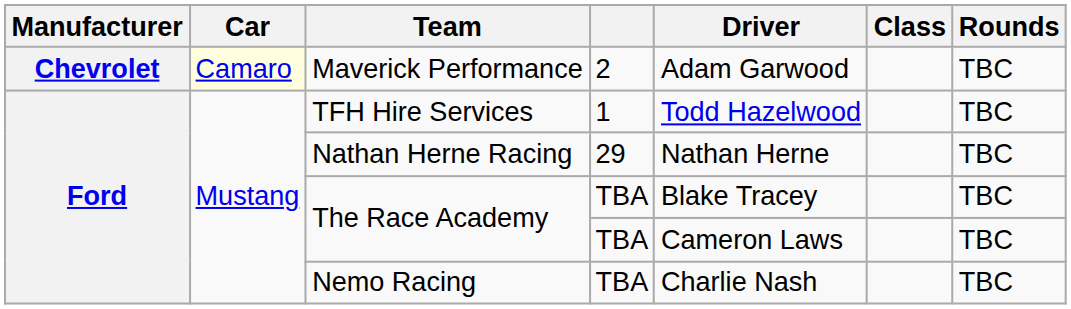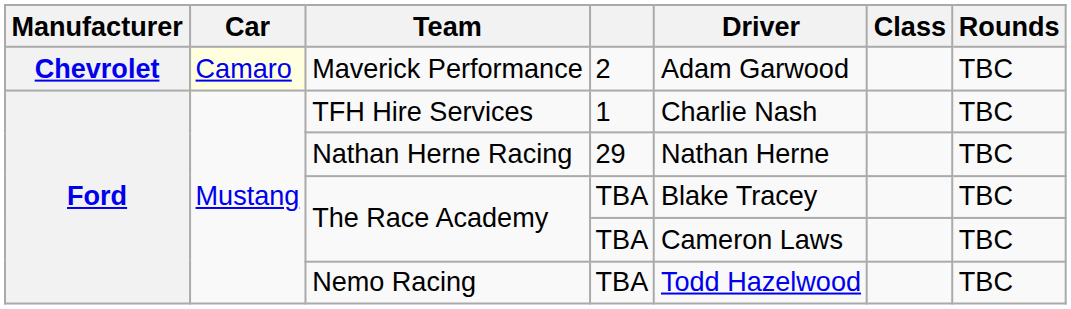TFH Hire Services | Driver: Todd Hazelwood -> Charlie Nash
Nemo Racing | Driver: Charlie Nash -> Todd Hazelwood
